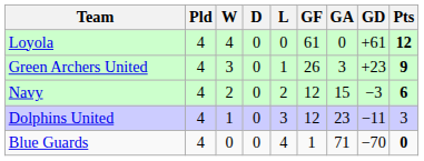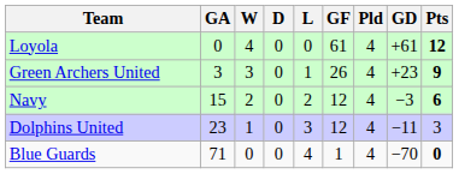columns swapped: Pld <-> GA
